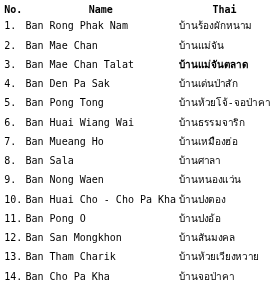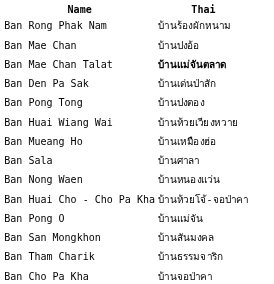- column: No. | 1. | 2. | 3. | 4. | 5. | 6. | 7. | 8. | 9. | 10. | 11. | 12. | 13. | 14.
Ban Mae Chan | Thai: บ้านแม่จัน -> บ้านปงอ้อ
Ban Pong Tong | Thai: บ้านห้วยโจ้-จอป่าคา -> บ้านปงตอง
Ban Huai Wiang Wai | Thai: บ้านธรรมจาริก -> บ้านห้วยเวียงหวาย
Ban Huai Cho - Cho Pa Kha | Thai: บ้านปงตอง -> บ้านห้วยโจ้-จอป่าคา
Ban Pong O | Thai: บ้านปงอ้อ -> บ้านแม่จัน
Ban Tham Charik | Thai: บ้านห้วยเวียงหวาย -> บ้านธรรมจาริก
